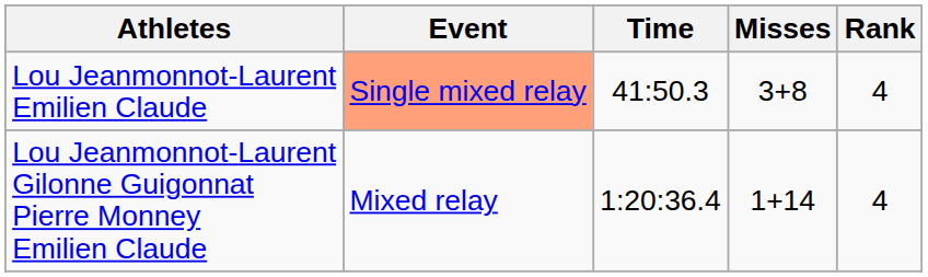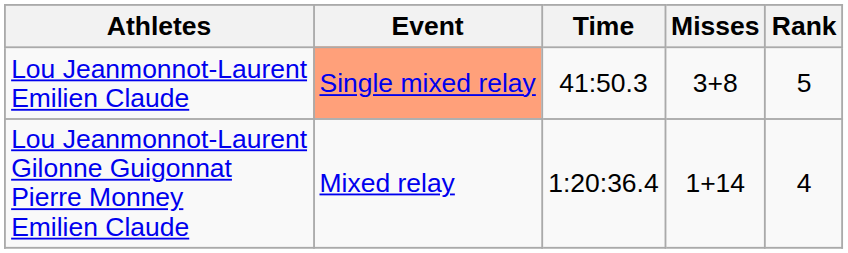Lou Jeanmonnot-Laurent Emilien Claude | Rank: 4 -> 5
